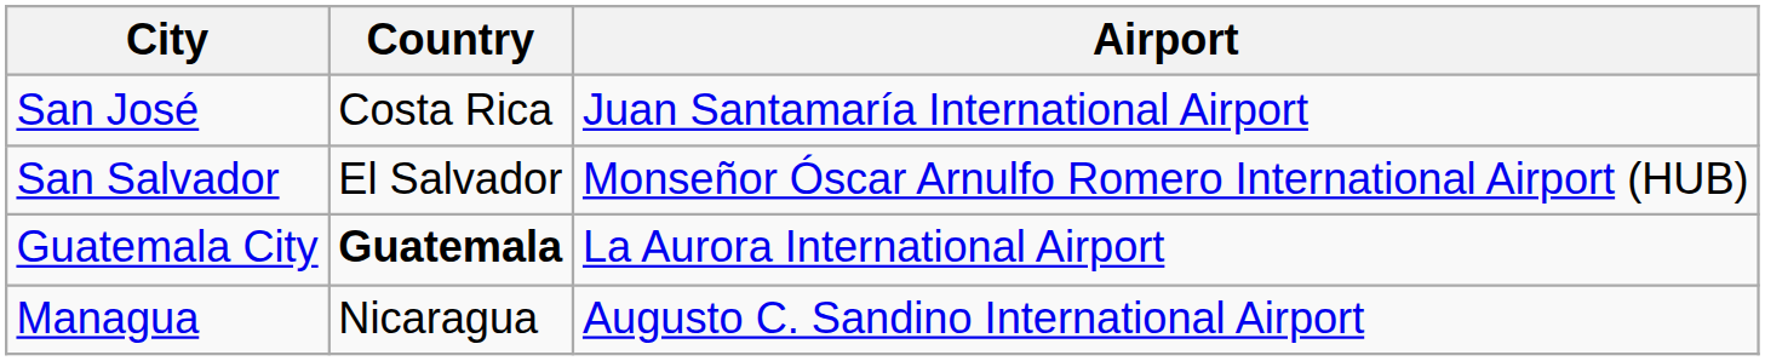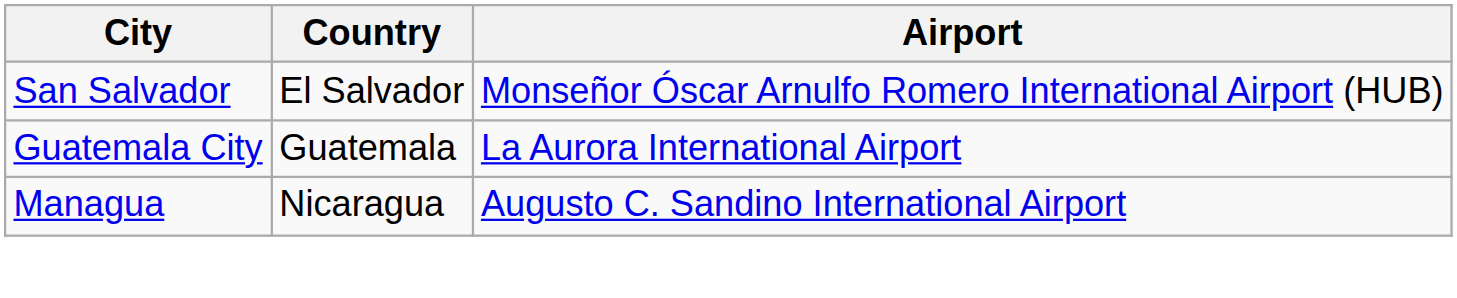- row: San José | Costa Rica | Juan Santamaría International Airport
Guatemala City | Country: bold -> normal
